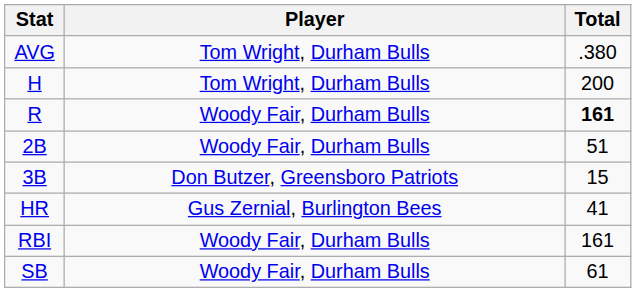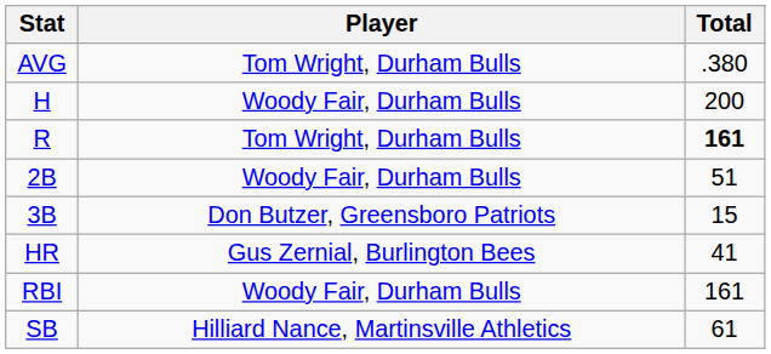H | Player: Tom Wright, Durham Bulls -> Woody Fair, Durham Bulls
R | Player: Woody Fair, Durham Bulls -> Tom Wright, Durham Bulls
SB | Player: Woody Fair, Durham Bulls -> Hilliard Nance, Martinsville Athletics
